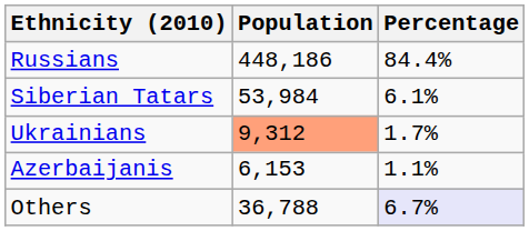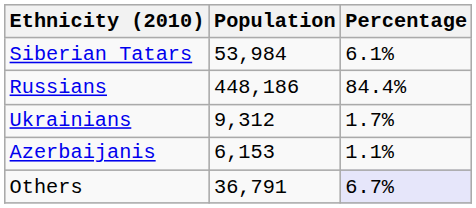rows swapped: Russians <-> Siberian Tatars
Ukrainians | Population: lightsalmon background -> no background
Others | Population: 36,788 -> 36,791
